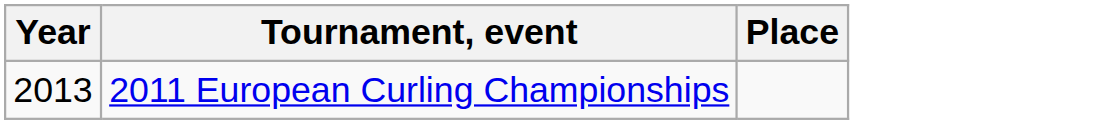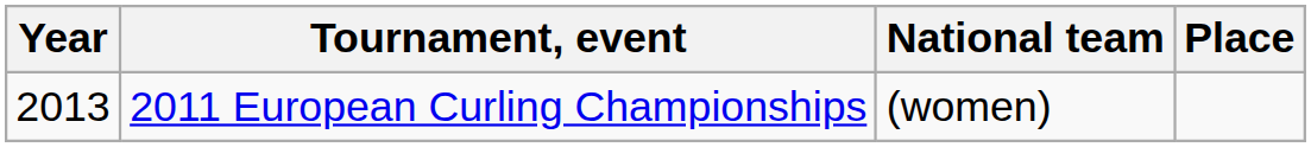+ column: National team | (women)
